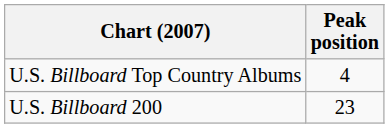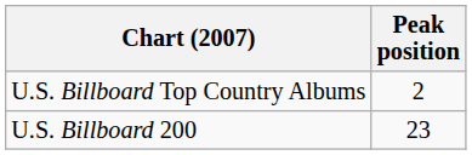U.S. Billboard Top Country Albums | Peak position: 4 -> 2
